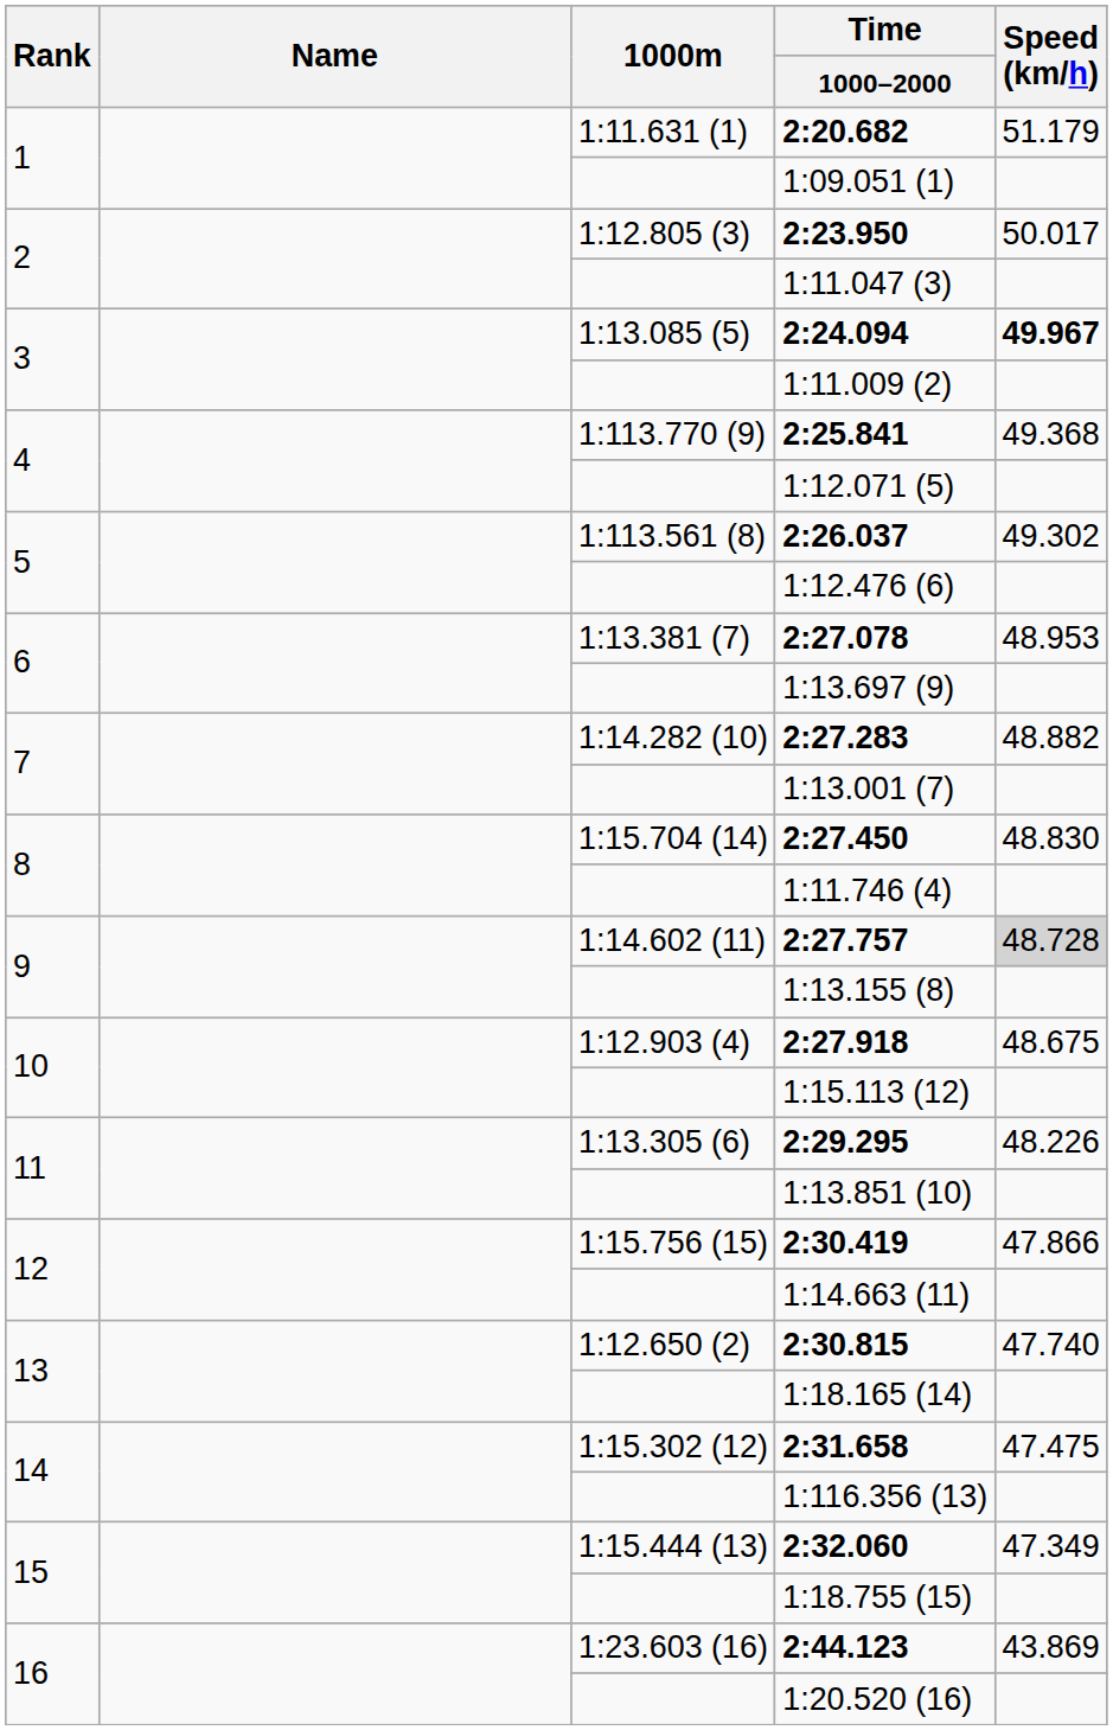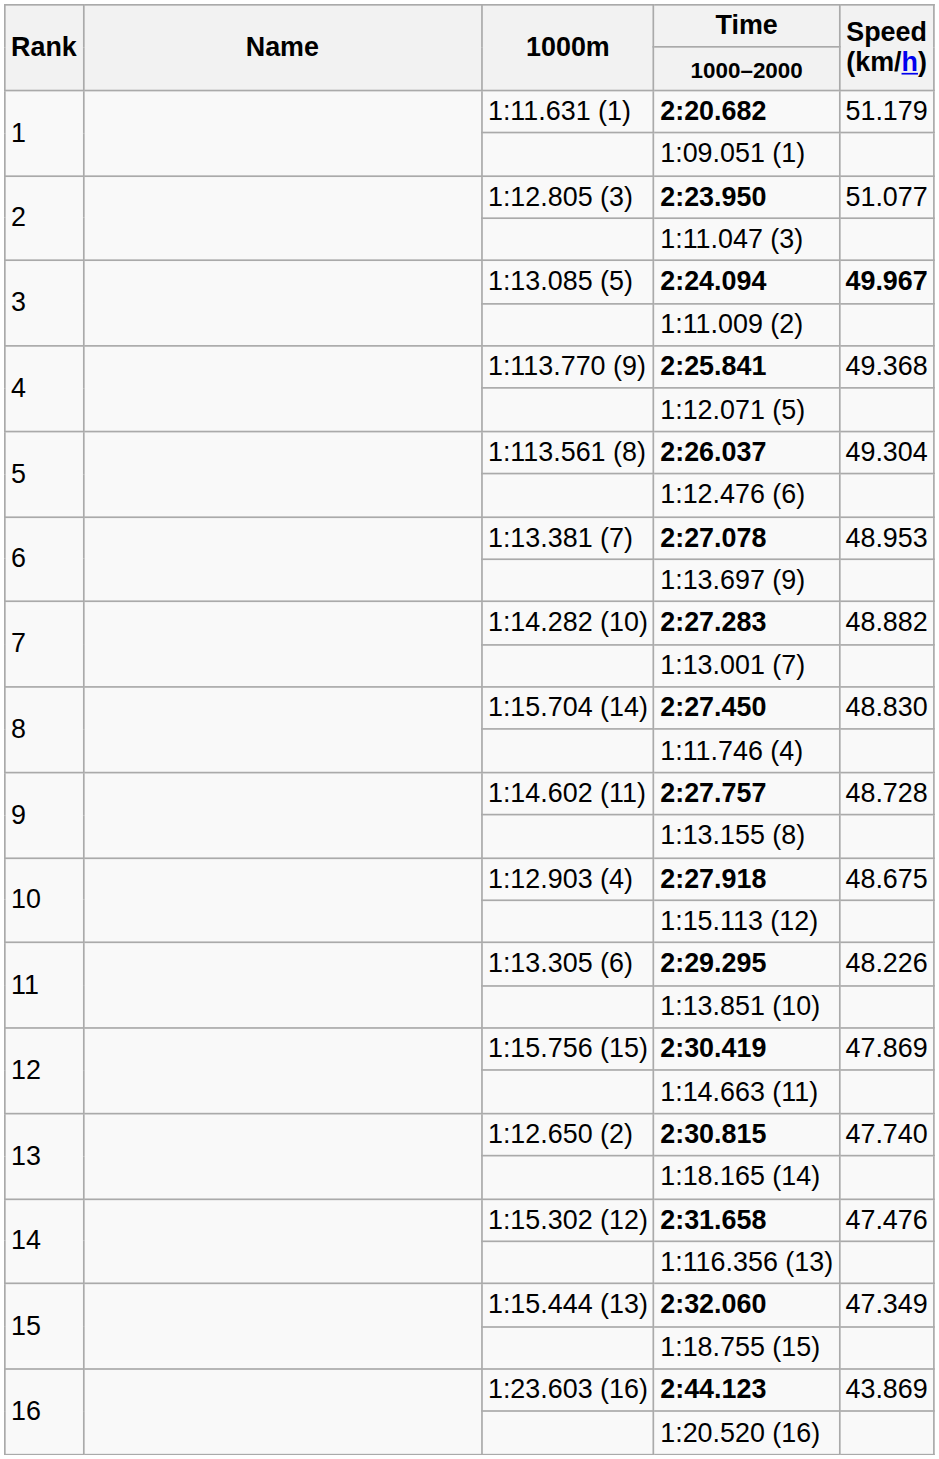2:23.950 | Speed (km/h): 50.017 -> 51.077
2:26.037 | Speed (km/h): 49.302 -> 49.304
2:27.757 | Speed (km/h): lightgrey background -> no background
2:30.419 | Speed (km/h): 47.866 -> 47.869
2:31.658 | Speed (km/h): 47.475 -> 47.476
